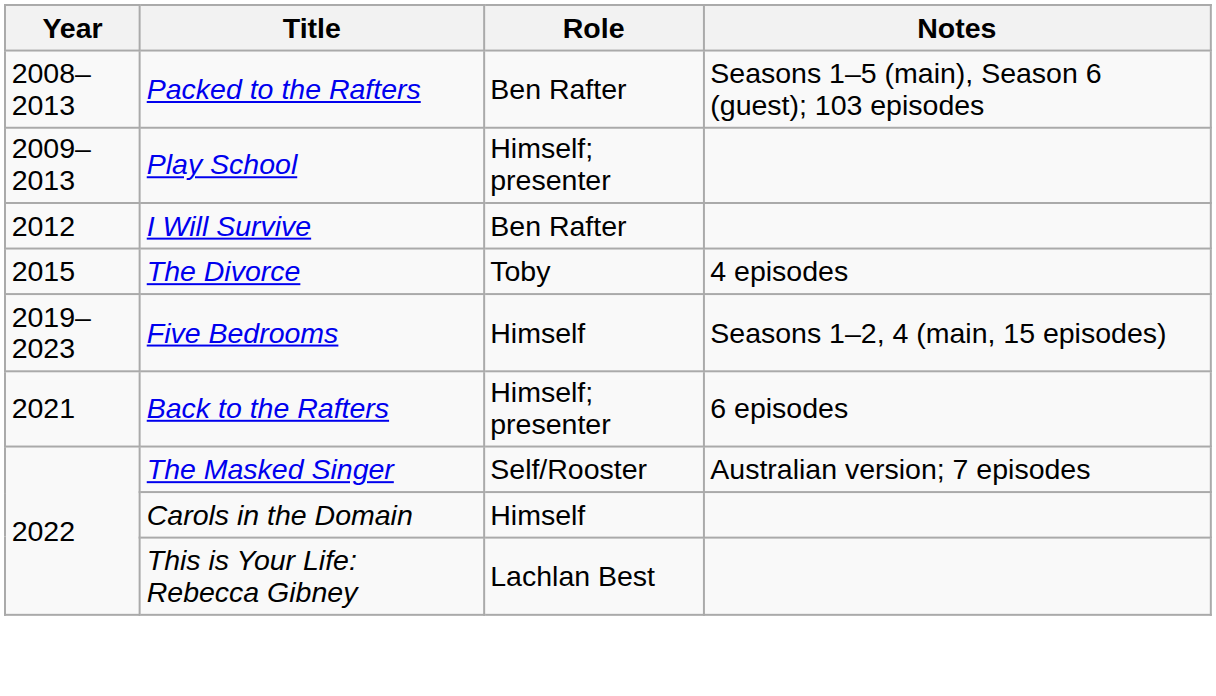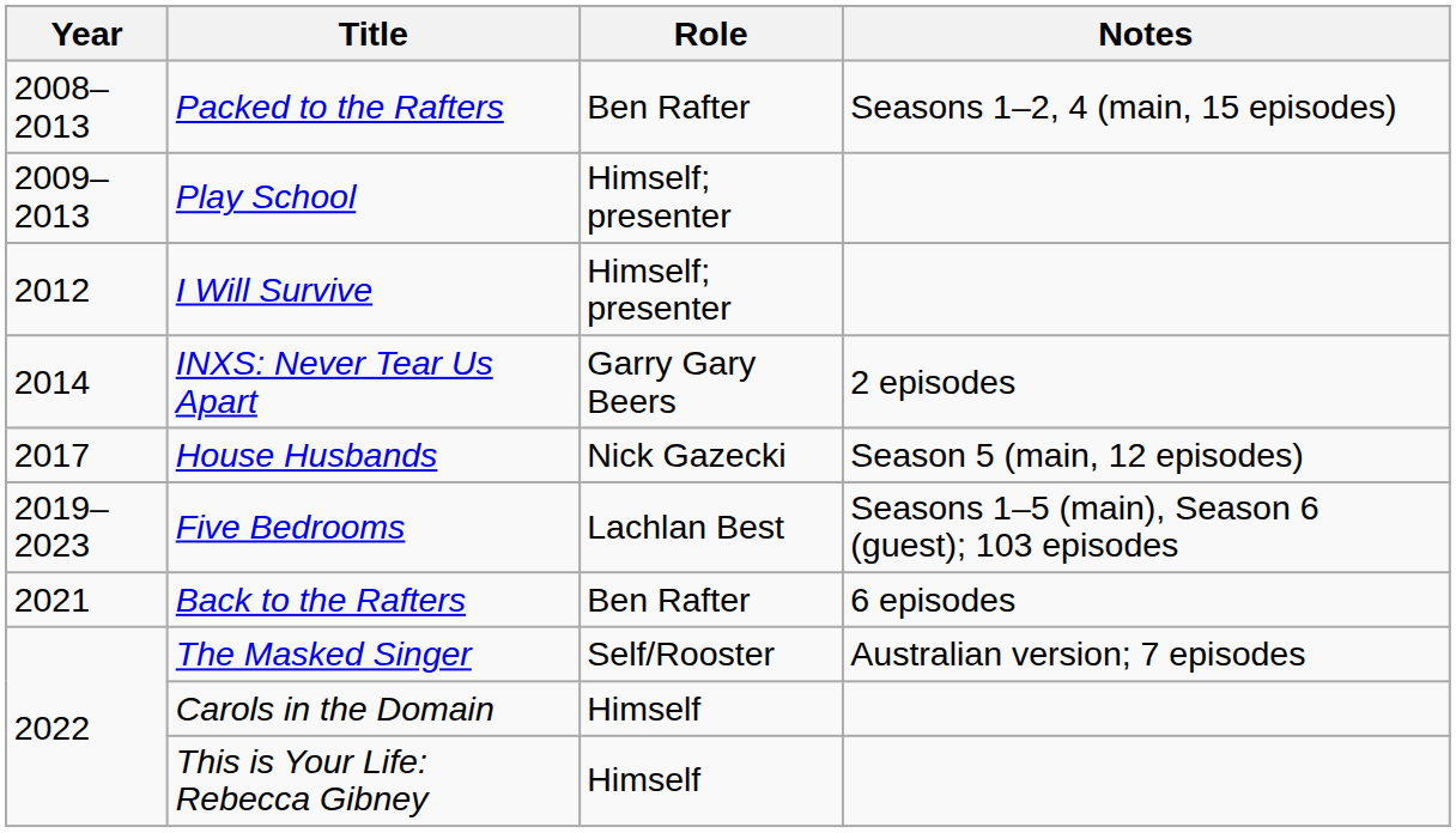Packed to the Rafters | Notes: Seasons 1–5 (main), Season 6 (guest); 103 episodes -> Seasons 1–2, 4 (main, 15 episodes)
I Will Survive | Role: Ben Rafter -> Himself; presenter
+ row: 2014 | INXS: Never Tear Us Apart | Garry Gary Beers | 2 episodes
- row: 2015 | The Divorce | Toby | 4 episodes
+ row: 2017 | House Husbands | Nick Gazecki | Season 5 (main, 12 episodes)
Five Bedrooms | Role: Himself -> Lachlan Best
Five Bedrooms | Notes: Seasons 1–2, 4 (main, 15 episodes) -> Seasons 1–5 (main), Season 6 (guest); 103 episodes
Back to the Rafters | Role: Himself; presenter -> Ben Rafter
This is Your Life: Rebecca Gibney | Role: Lachlan Best -> Himself
